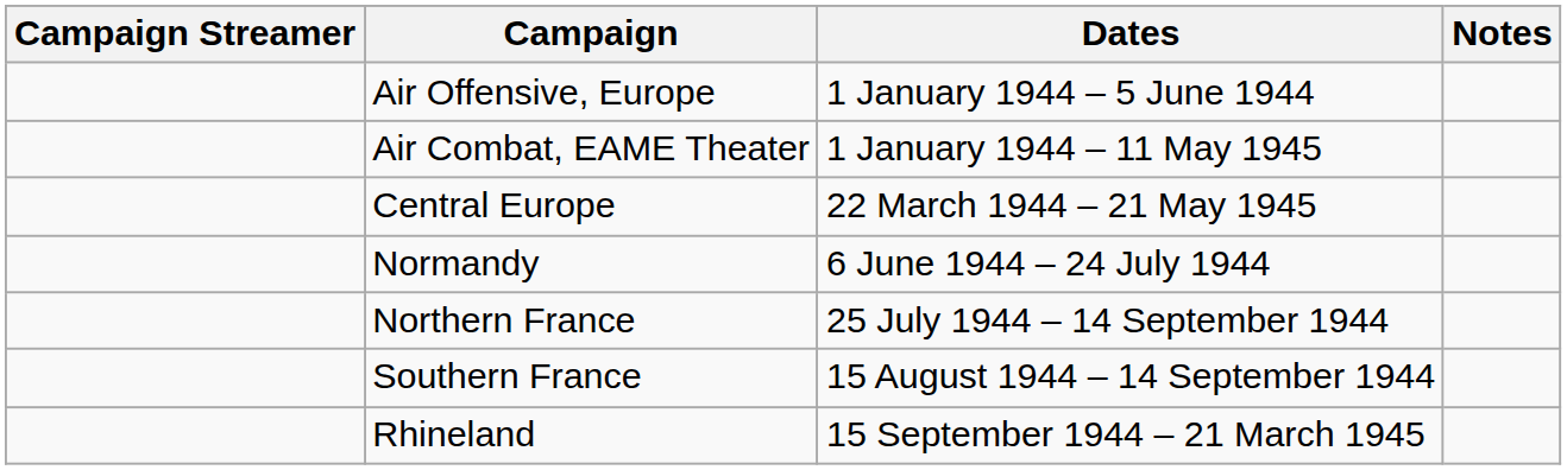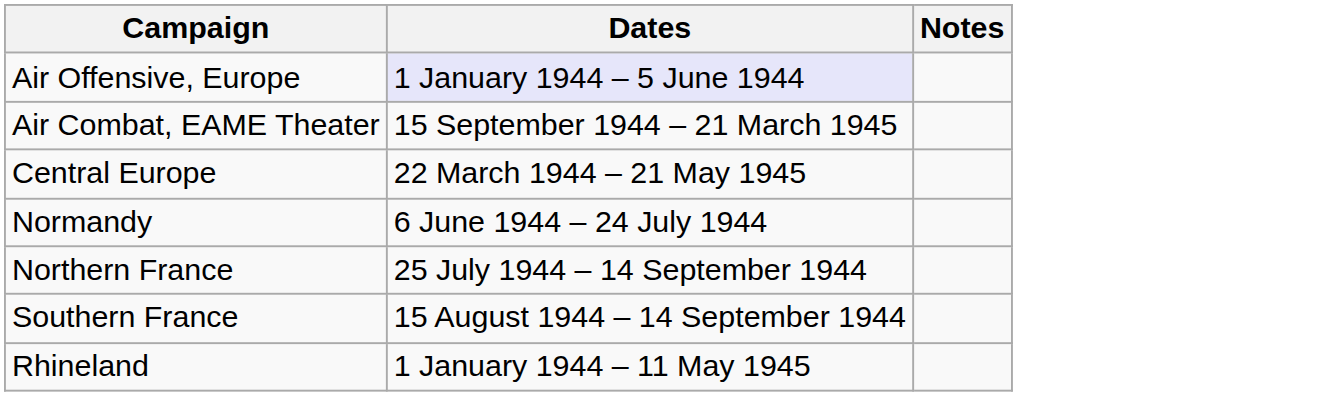- column: Campaign Streamer
Air Offensive, Europe | Dates: no background -> lavender background
Air Combat, EAME Theater | Dates: 1 January 1944 – 11 May 1945 -> 15 September 1944 – 21 March 1945
Rhineland | Dates: 15 September 1944 – 21 March 1945 -> 1 January 1944 – 11 May 1945
